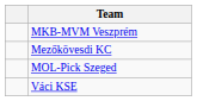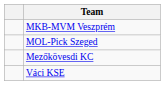rows swapped: MOL-Pick Szeged <-> Mezőkövesdi KC
